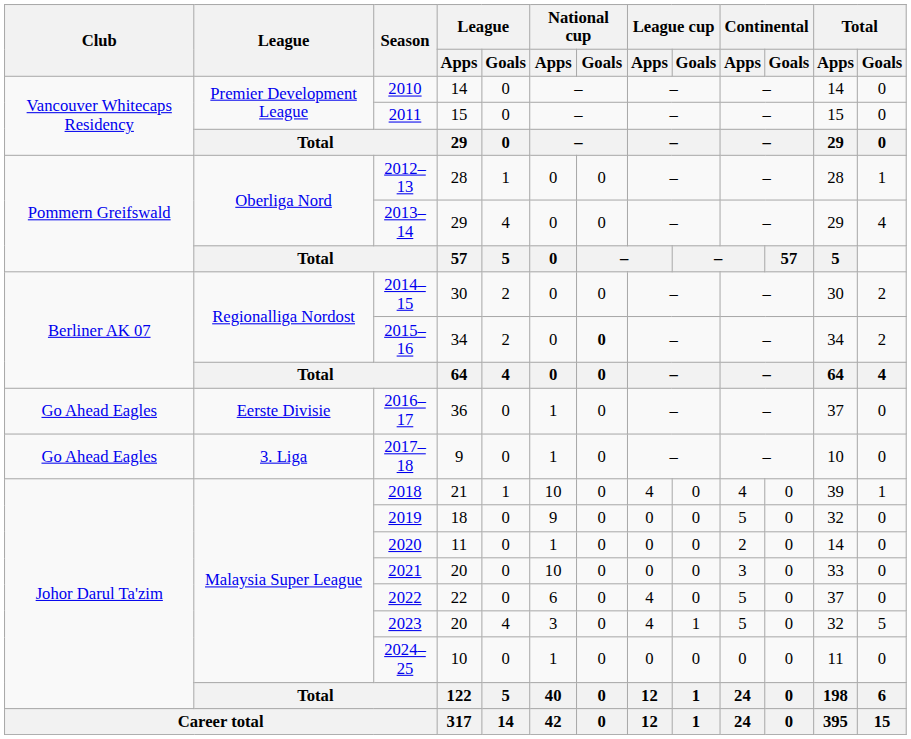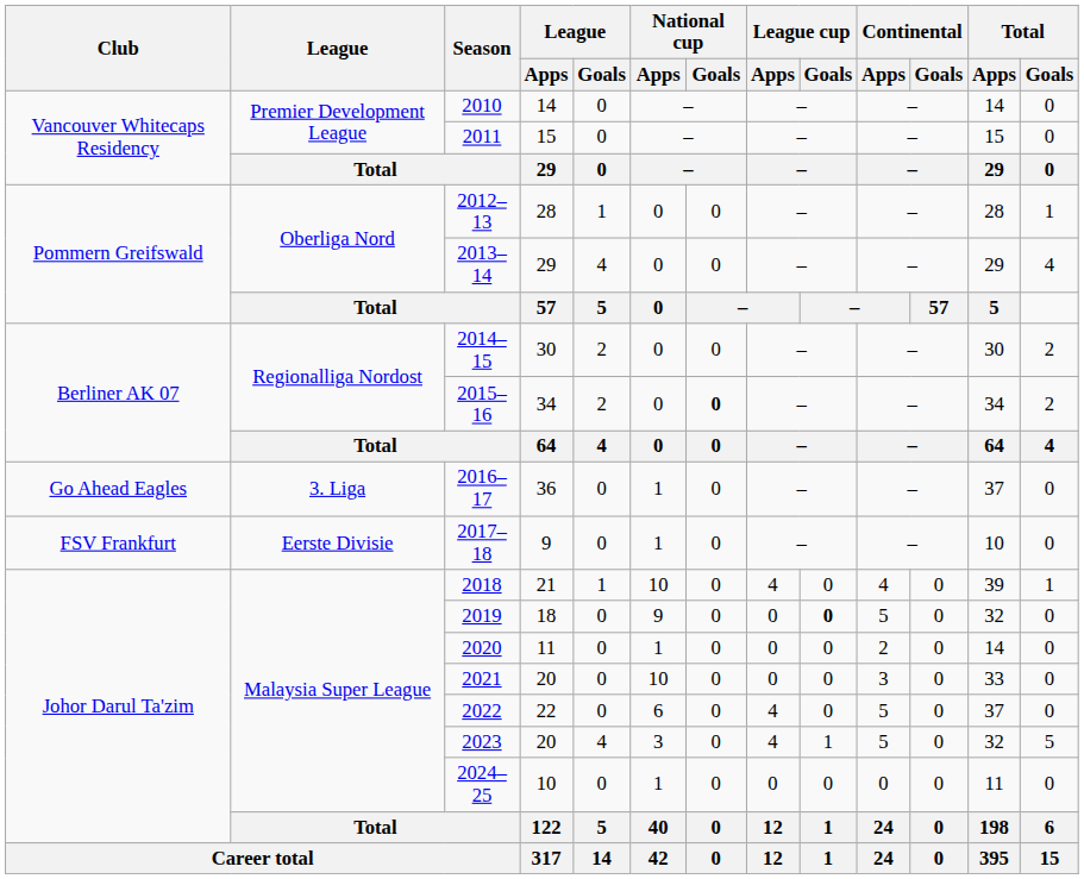2016–17 | League: Eerste Divisie -> 3. Liga
2017–18 | Club: Go Ahead Eagles -> FSV Frankfurt
2017–18 | League: 3. Liga -> Eerste Divisie
2019 | League cup / Goals: normal -> bold
